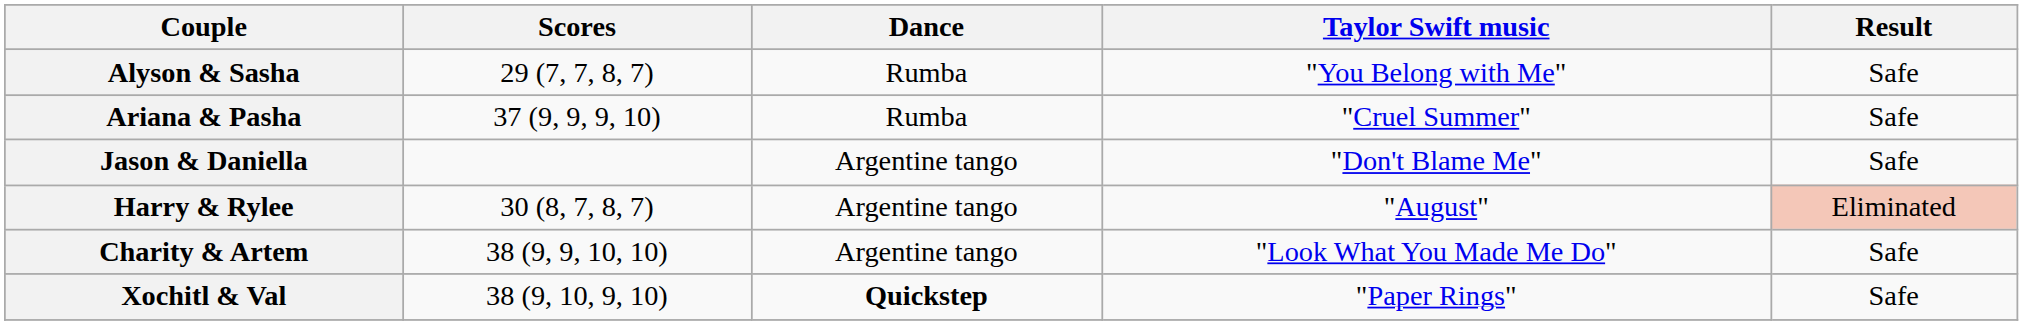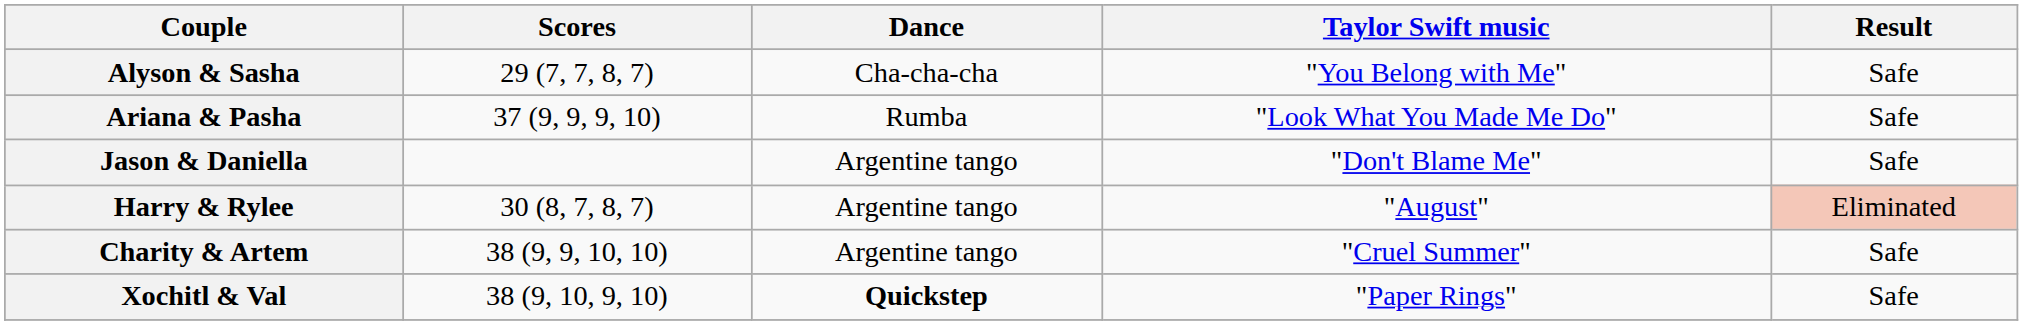Alyson & Sasha | Dance: Rumba -> Cha-cha-cha
Ariana & Pasha | Taylor Swift music: "Cruel Summer" -> "Look What You Made Me Do"
Charity & Artem | Taylor Swift music: "Look What You Made Me Do" -> "Cruel Summer"
